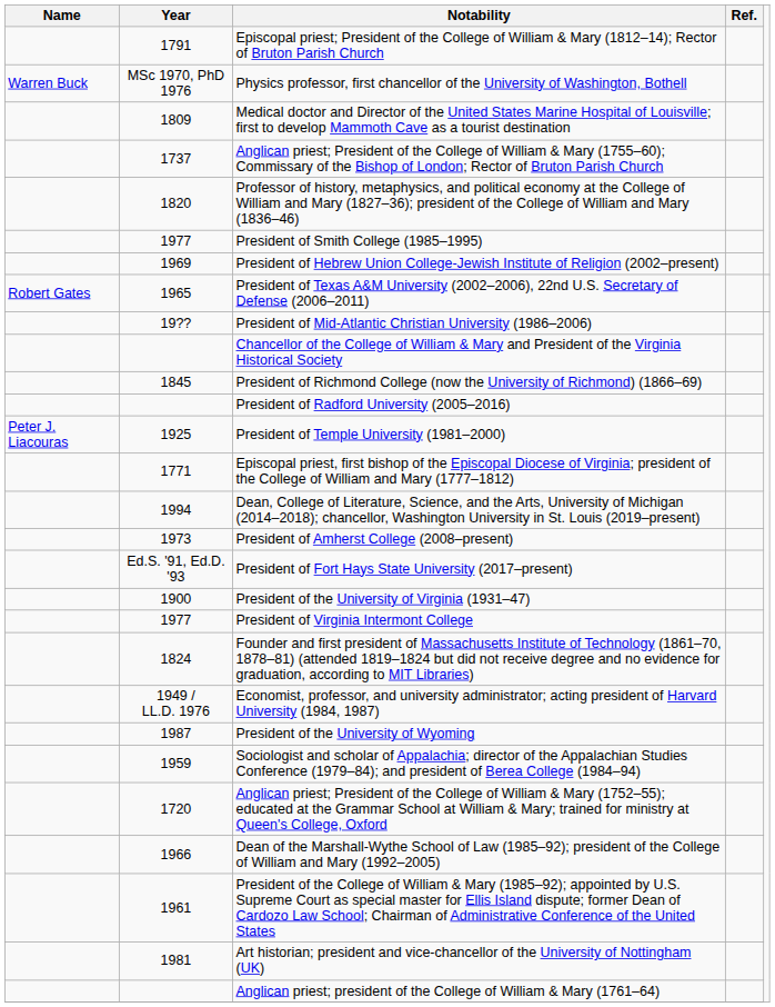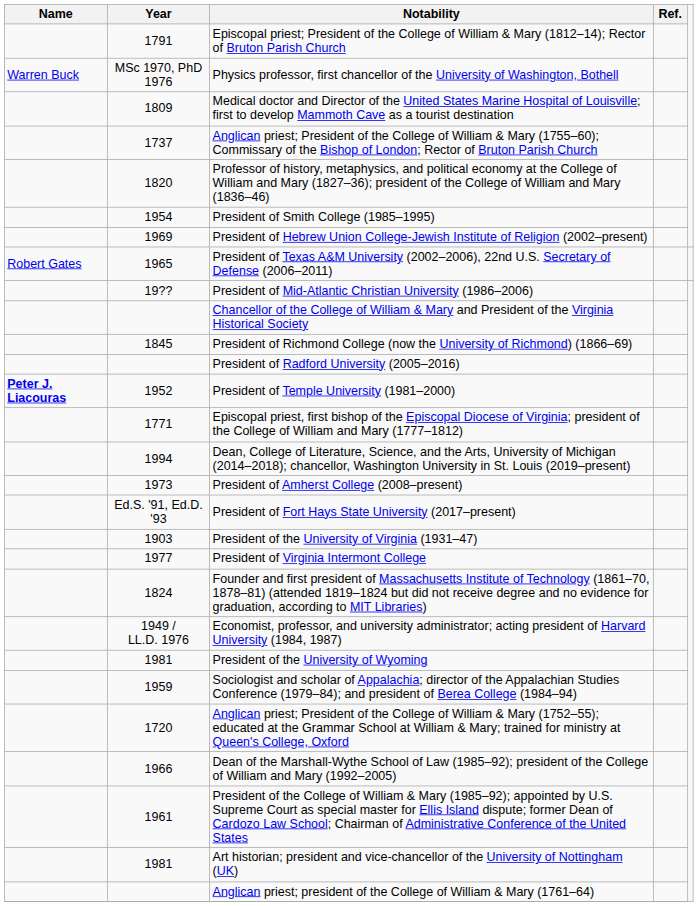President of Smith College (1985–1995) | Year: 1977 -> 1954
President of Temple University (1981–2000) | Name: normal -> bold
President of Temple University (1981–2000) | Year: 1925 -> 1952
President of the University of Virginia (1931–47) | Year: 1900 -> 1903
President of the University of Wyoming | Year: 1987 -> 1981
